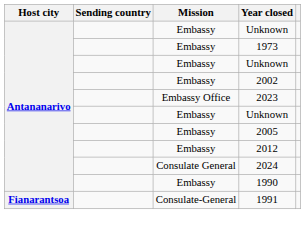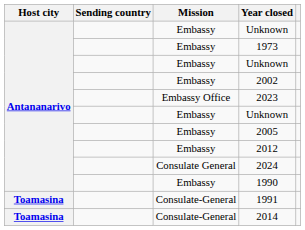1991 | Host city: Fianarantsoa -> Toamasina
+ row: Toamasina | Consulate-General | 2014
